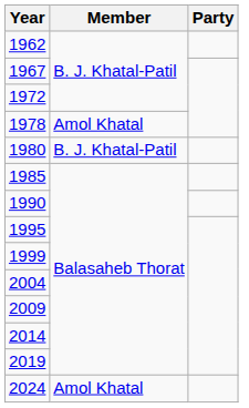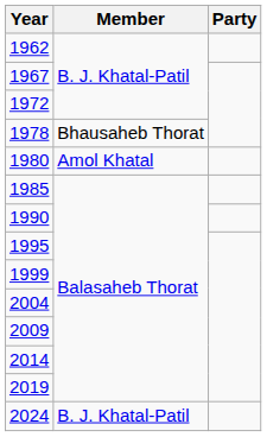1978 | Member: Amol Khatal -> Bhausaheb Thorat
1980 | Member: B. J. Khatal-Patil -> Amol Khatal
2024 | Member: Amol Khatal -> B. J. Khatal-Patil
